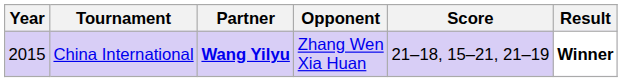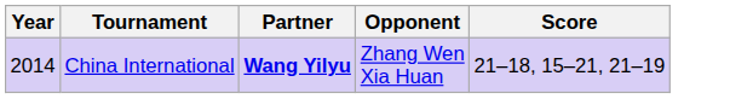- column: Result | Winner
China International | Year: 2015 -> 2014
